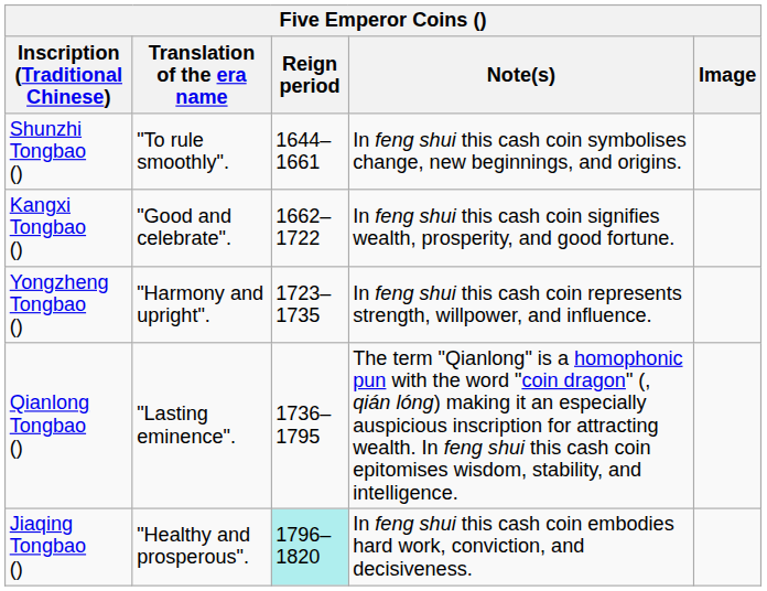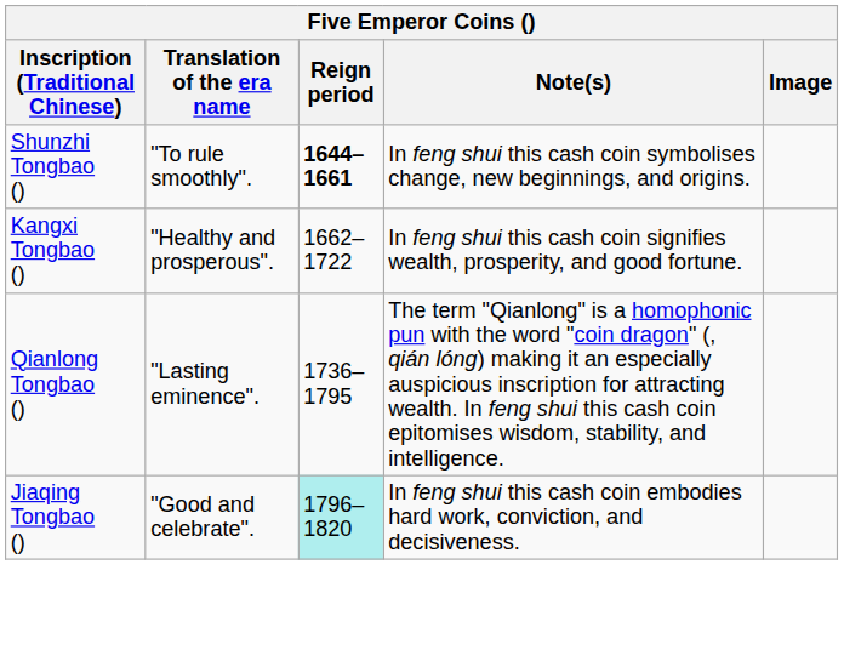Shunzhi Tongbao () | Reign period: normal -> bold
Kangxi Tongbao () | Translation of the era name: "Good and celebrate". -> "Healthy and prosperous".
- row: Yongzheng Tongbao () | "Harmony and upright". | 1723–1735 | In feng shui this cash coin represents strength, willpower, and influence.
Jiaqing Tongbao () | Translation of the era name: "Healthy and prosperous". -> "Good and celebrate".
